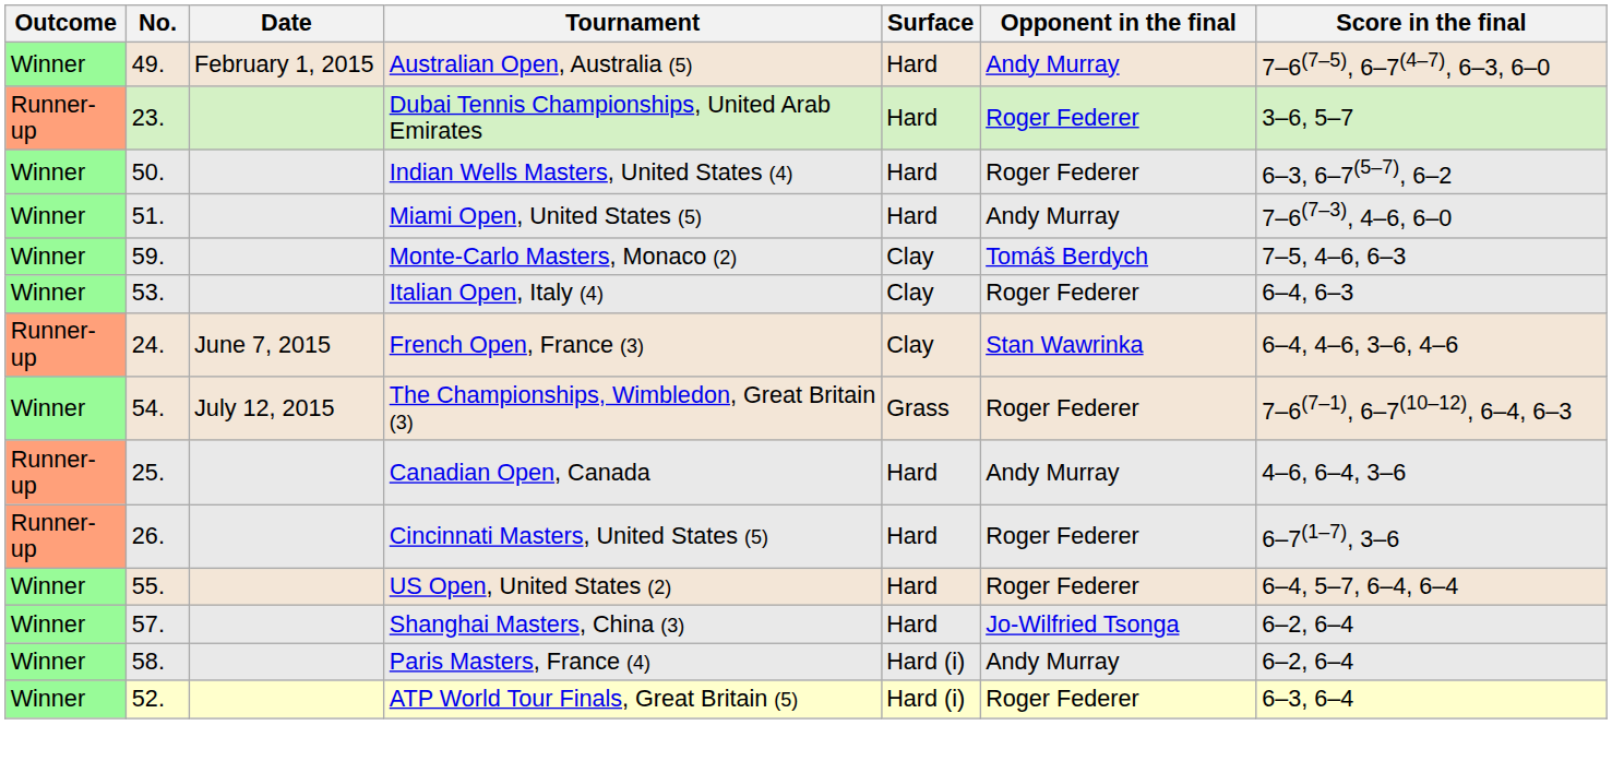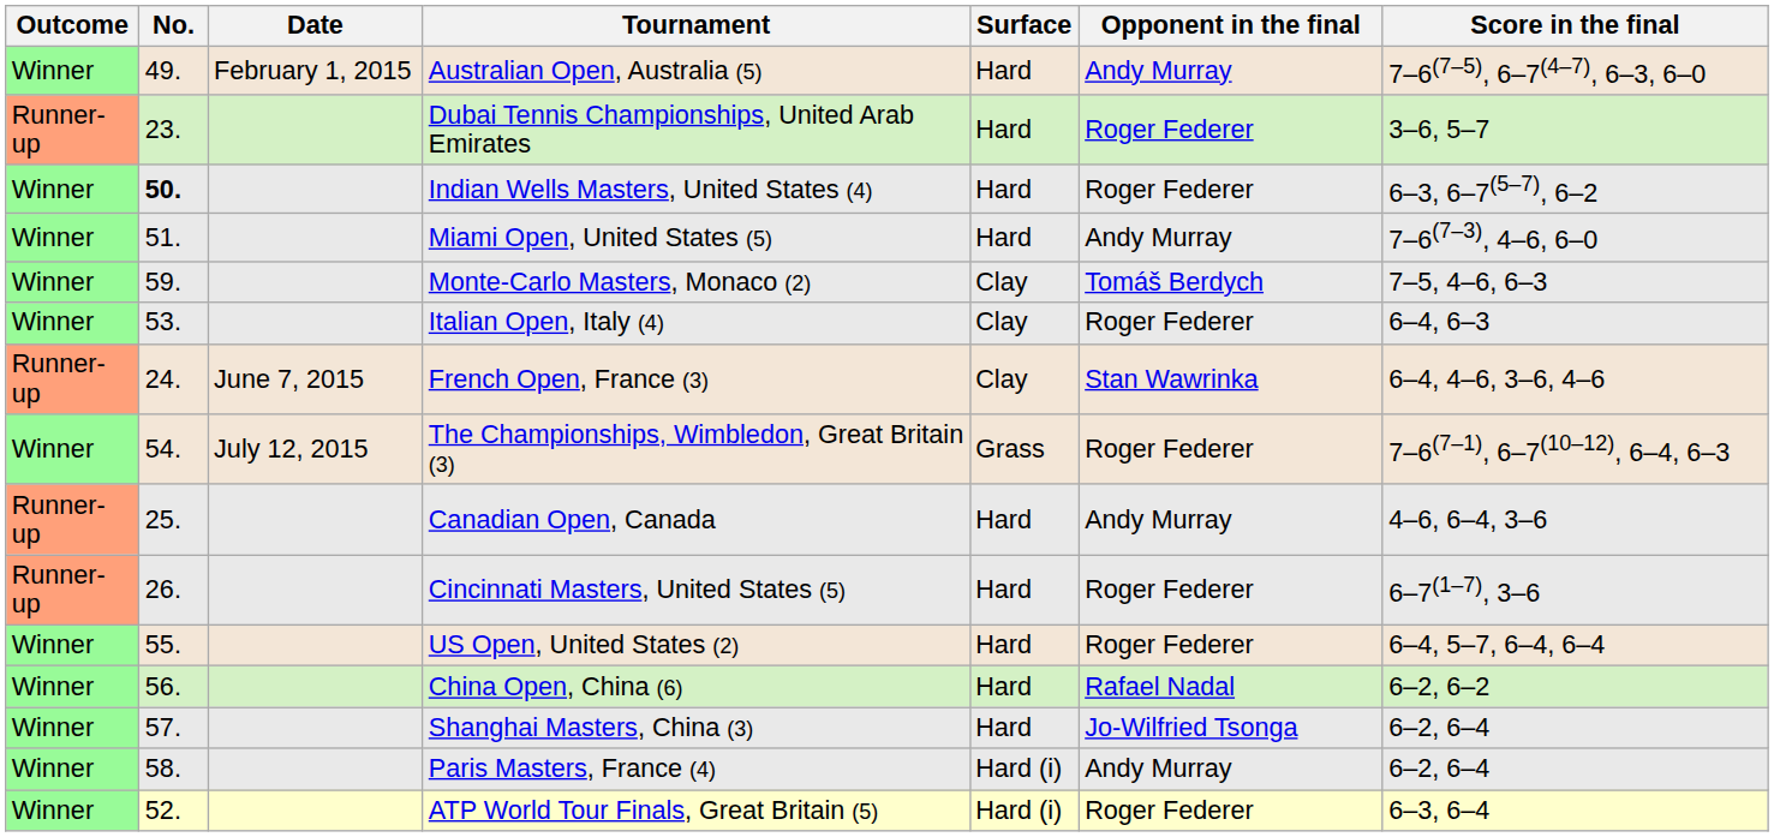Indian Wells Masters, United States (4) | No.: normal -> bold
+ row: Winner | 56. | China Open, China (6) | Hard | Rafael Nadal | 6–2, 6–2
